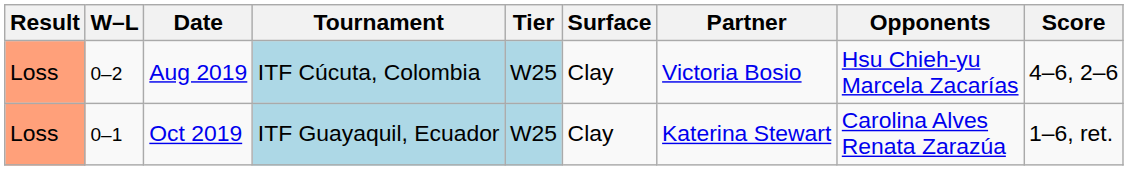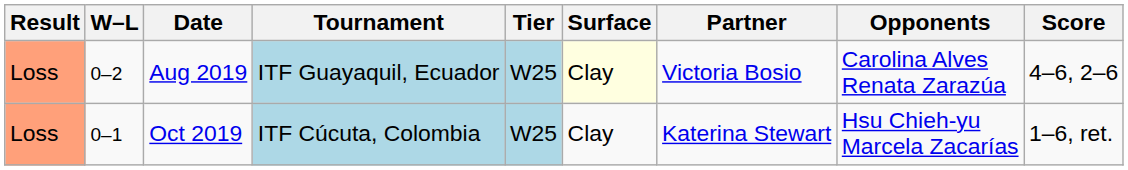Aug 2019 | Tournament: ITF Cúcuta, Colombia -> ITF Guayaquil, Ecuador
Aug 2019 | Surface: no background -> lightyellow background
Aug 2019 | Opponents: Hsu Chieh-yu Marcela Zacarías -> Carolina Alves Renata Zarazúa
Oct 2019 | Tournament: ITF Guayaquil, Ecuador -> ITF Cúcuta, Colombia
Oct 2019 | Opponents: Carolina Alves Renata Zarazúa -> Hsu Chieh-yu Marcela Zacarías
